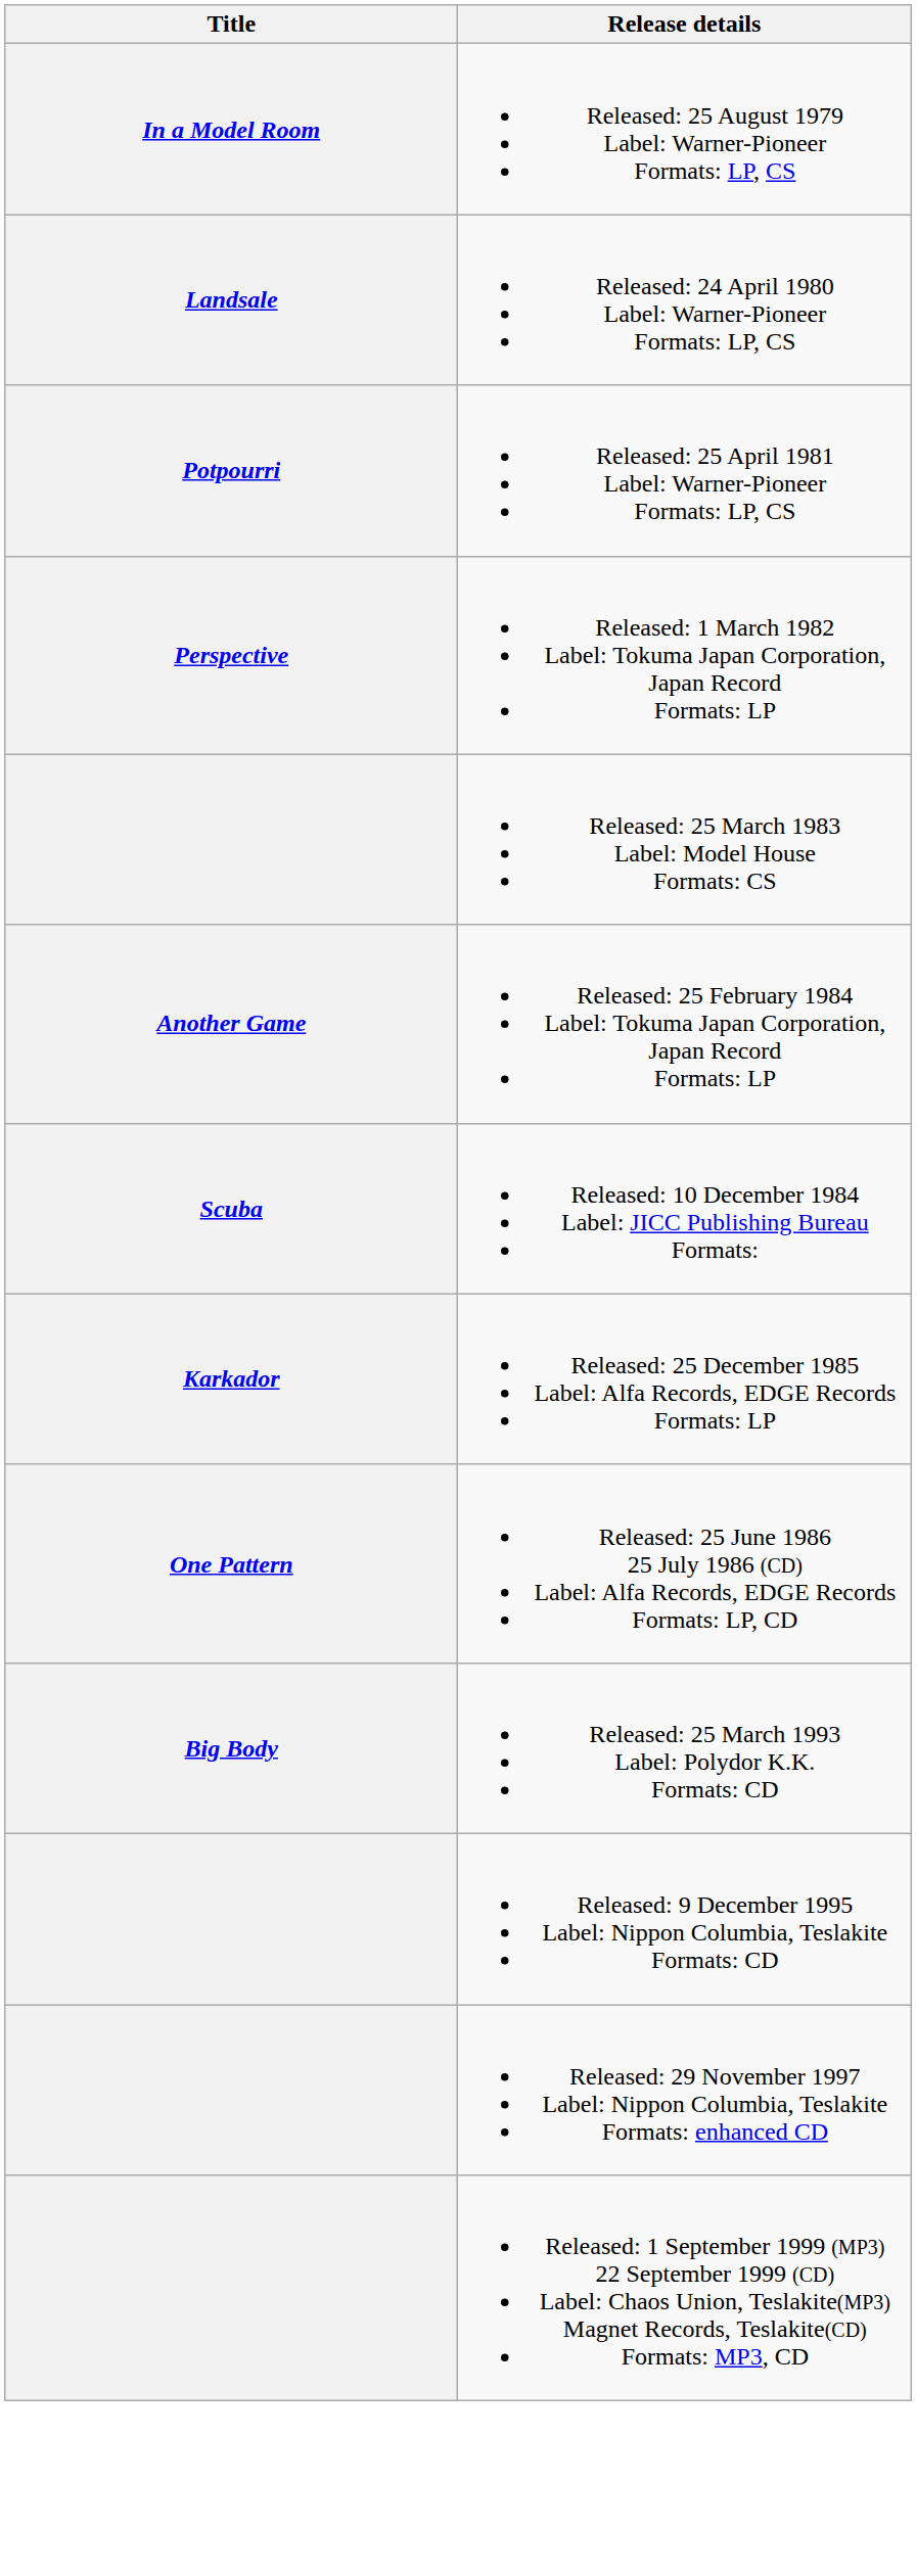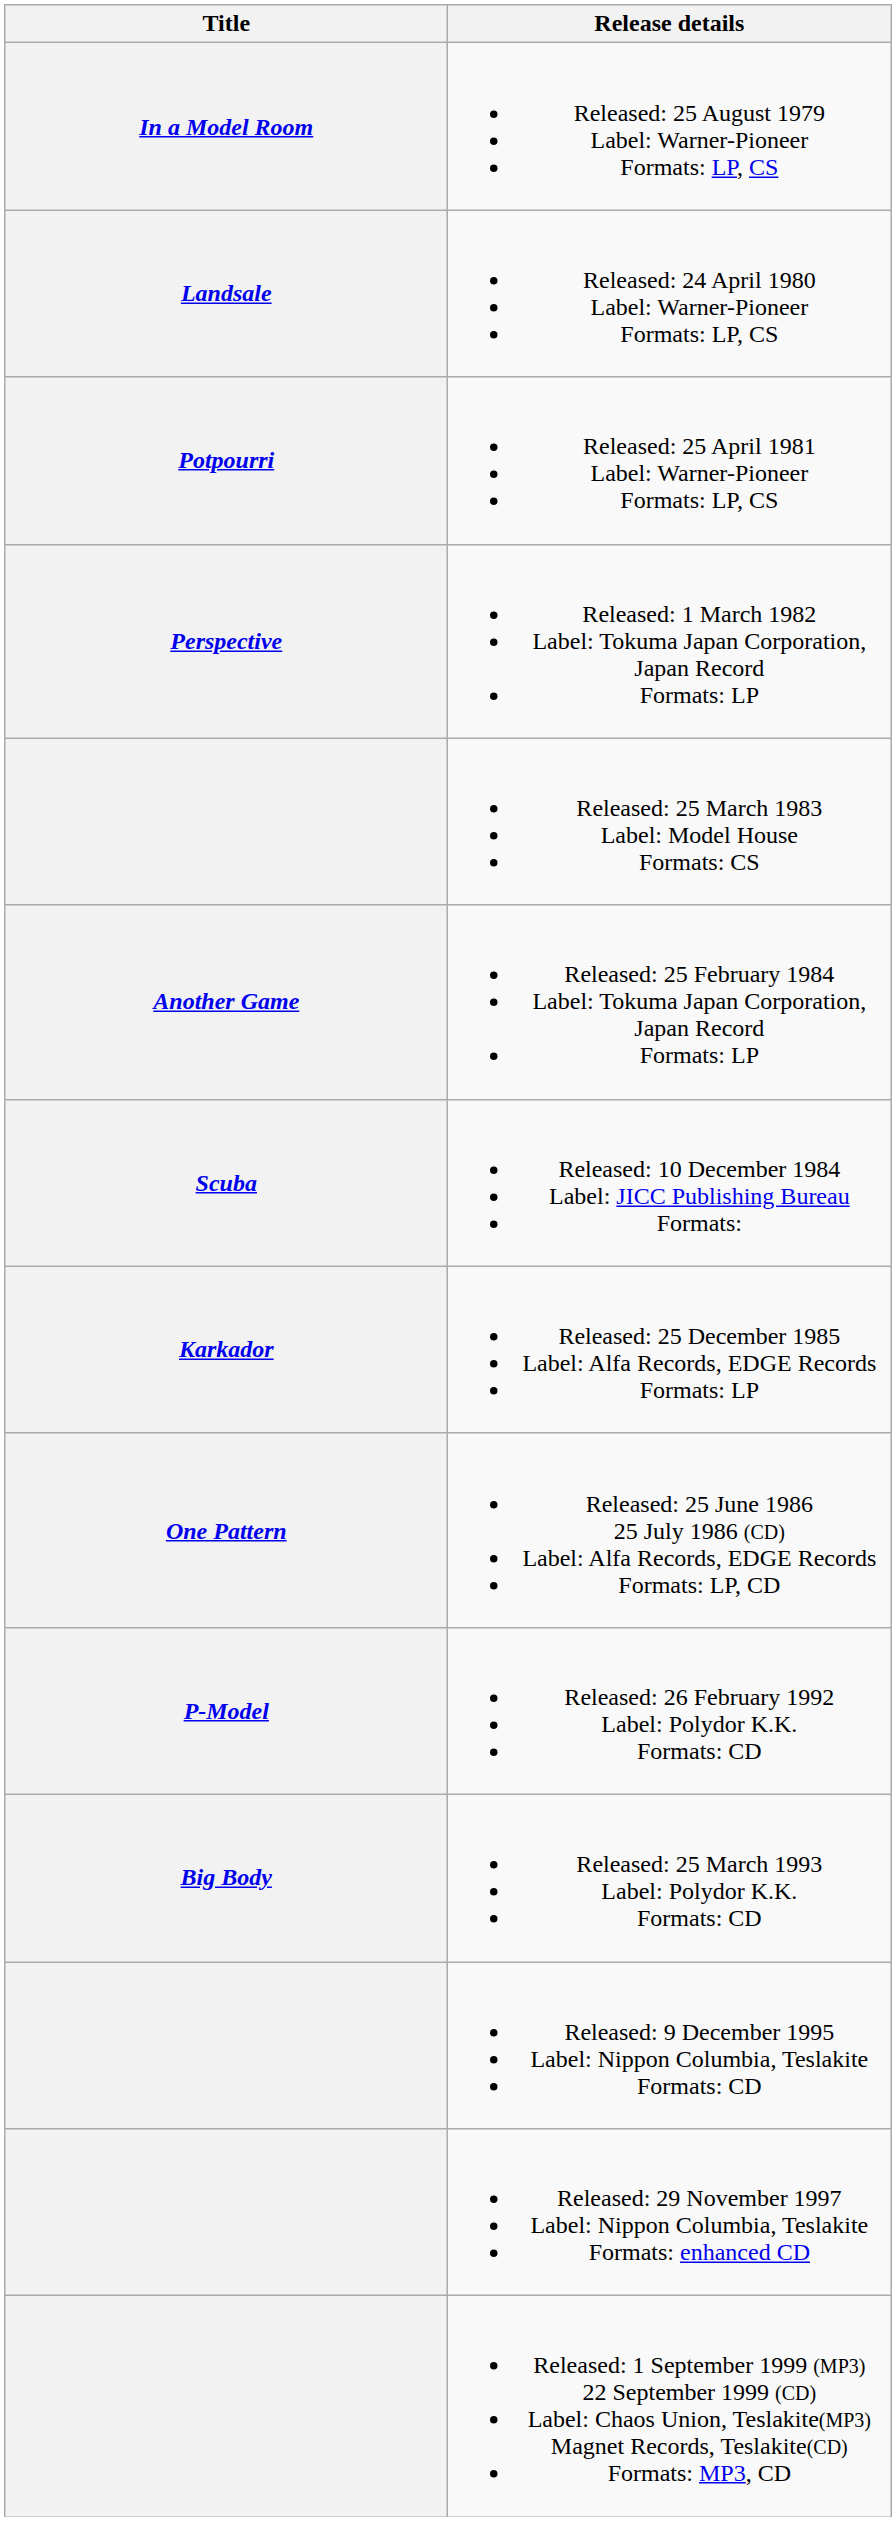+ row: P-Model | Released: 26 February 1992 Label: Polydor K.K. Formats: CD
